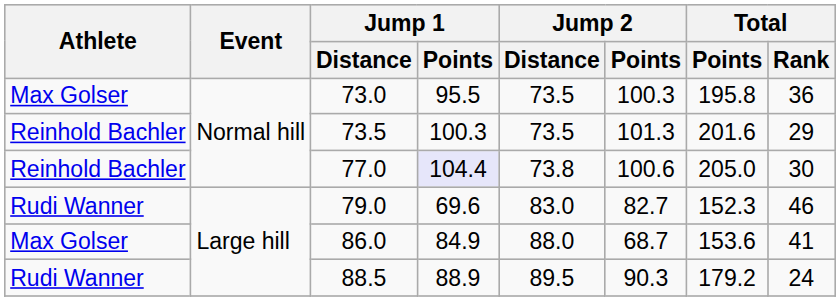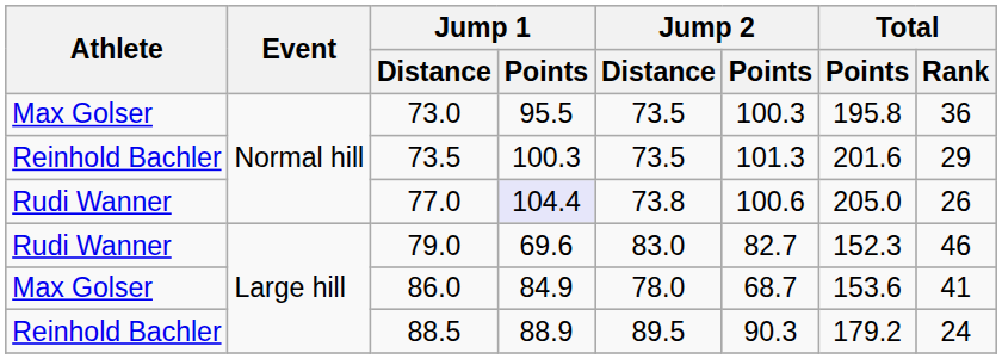77.0 | Athlete: Reinhold Bachler -> Rudi Wanner
77.0 | Total / Rank: 30 -> 26
86.0 | Jump 2 / Distance: 88.0 -> 78.0
88.5 | Athlete: Rudi Wanner -> Reinhold Bachler
